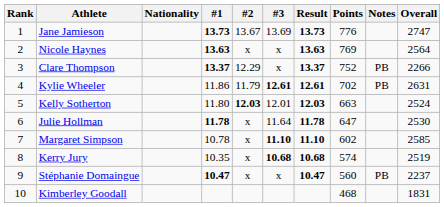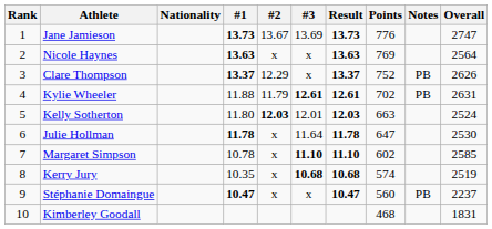Clare Thompson | Overall: 2266 -> 2626
Kylie Wheeler | #1: 11.86 -> 11.88
